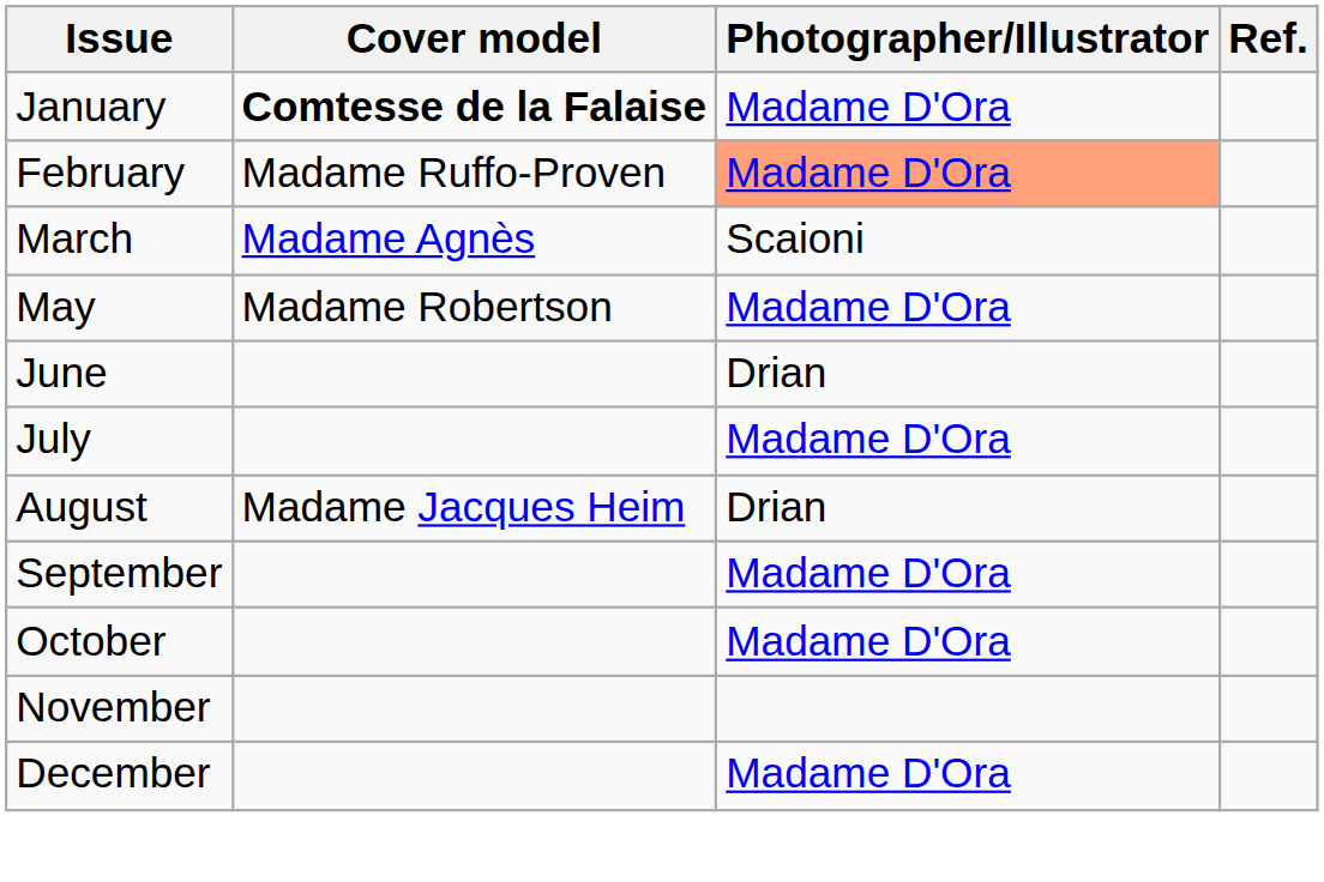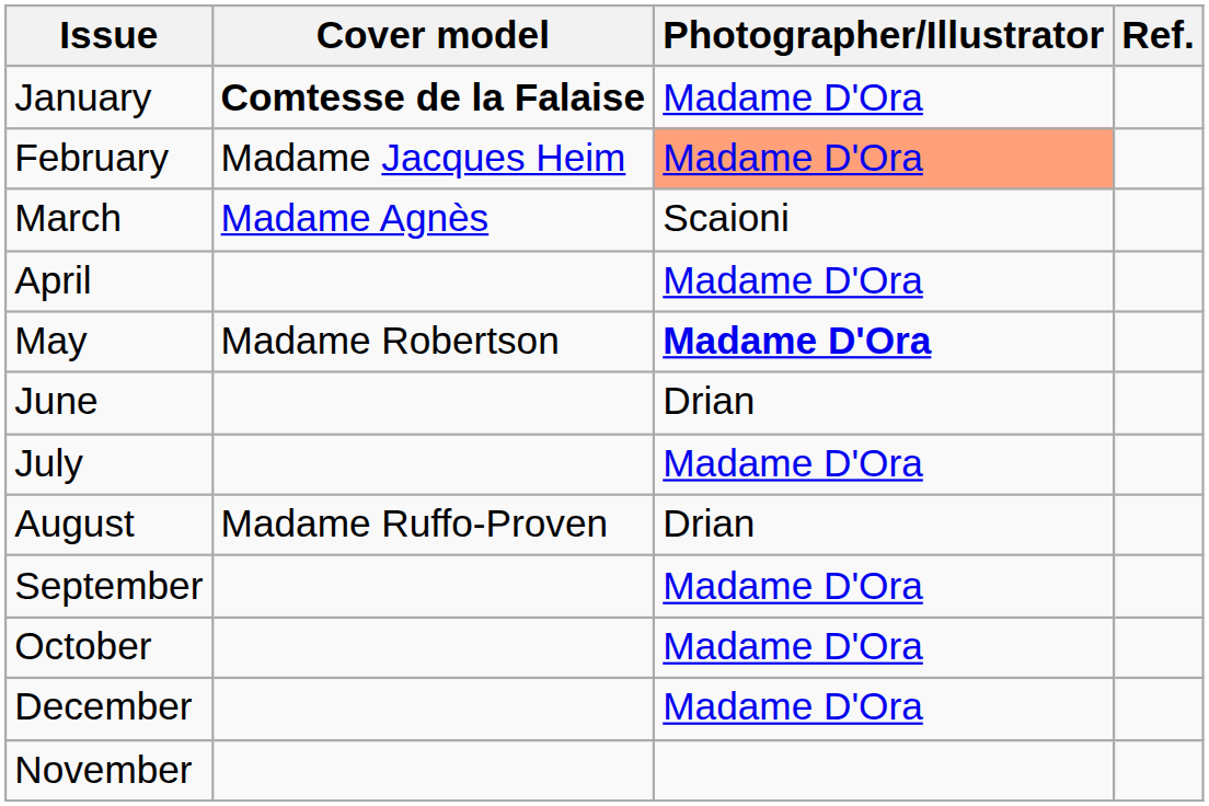February | Cover model: Madame Ruffo-Proven -> Madame Jacques Heim
+ row: April | Madame D'Ora
May | Photographer/Illustrator: normal -> bold
August | Cover model: Madame Jacques Heim -> Madame Ruffo-Proven
rows swapped: November <-> December
